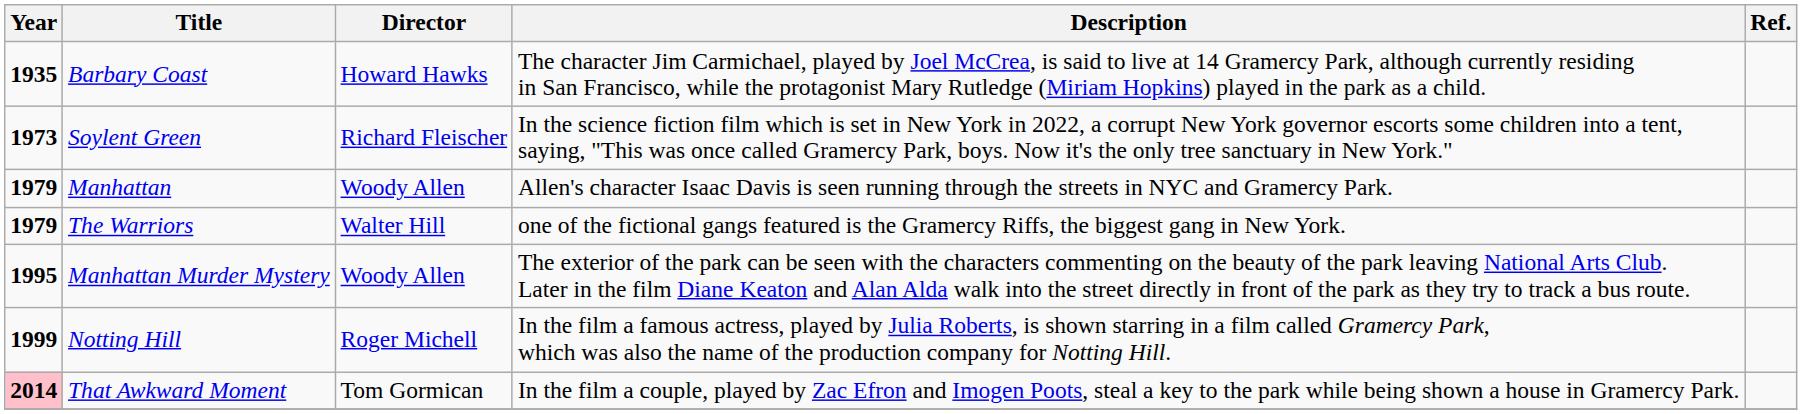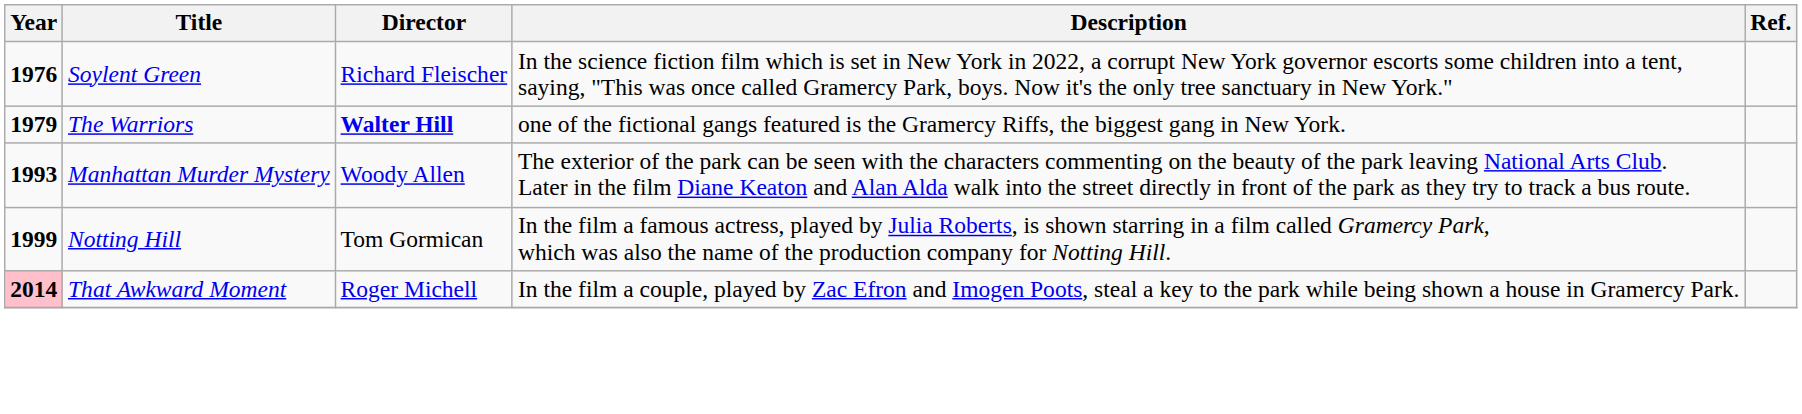- row: 1935 | Barbary Coast | Howard Hawks | The character Jim Carmichael, played by Joel McCrea, is said to live at 14 Gramercy Park, although currently residing in San Francisco, while the protagonist Mary Rutledge (Miriam Hopkins) played in the park as a child.
Soylent Green | Year: 1973 -> 1976
- row: 1979 | Manhattan | Woody Allen | Allen's character Isaac Davis is seen running through the streets in NYC and Gramercy Park.
The Warriors | Director: normal -> bold
Manhattan Murder Mystery | Year: 1995 -> 1993
Notting Hill | Director: Roger Michell -> Tom Gormican
That Awkward Moment | Director: Tom Gormican -> Roger Michell
